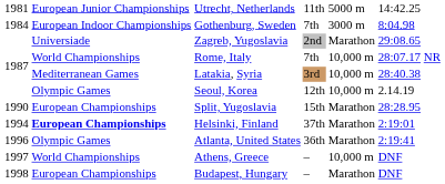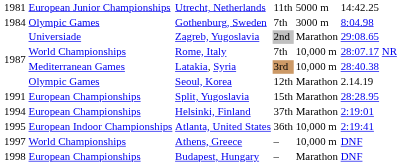Gothenburg, Sweden | column 2: European Indoor Championships -> Olympic Games
Seoul, Korea | column 5: 10,000 m -> Marathon
Split, Yugoslavia | column 1: 1990 -> 1991
Helsinki, Finland | column 2: bold -> normal
Atlanta, United States | column 1: 1996 -> 1995
Atlanta, United States | column 2: Olympic Games -> European Indoor Championships
Atlanta, United States | column 5: Marathon -> 10,000 m
